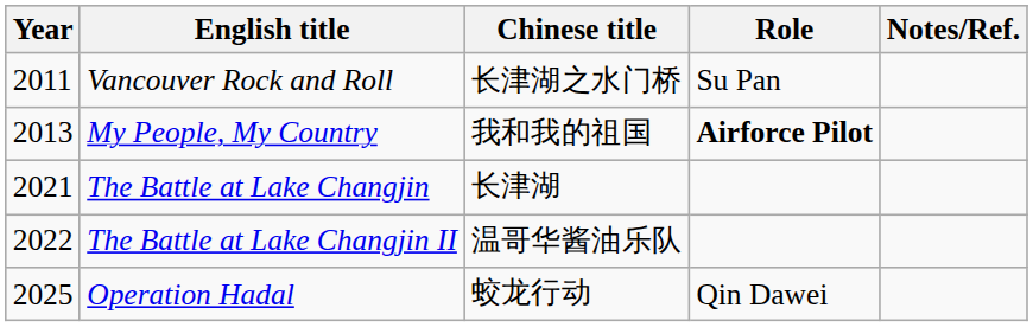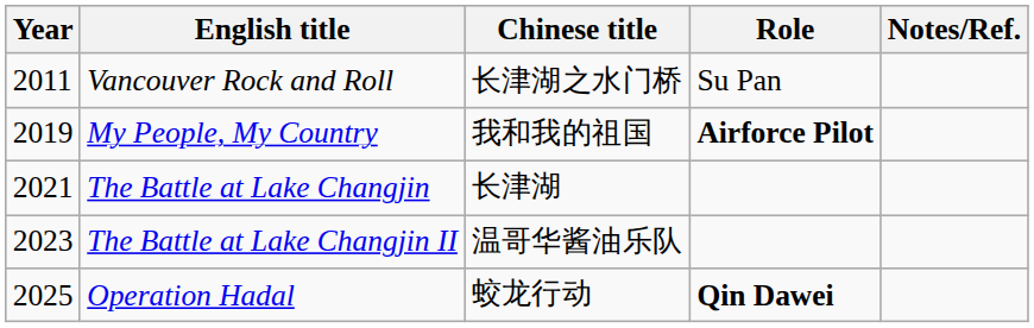My People, My Country | Year: 2013 -> 2019
The Battle at Lake Changjin II | Year: 2022 -> 2023
Operation Hadal | Role: normal -> bold
